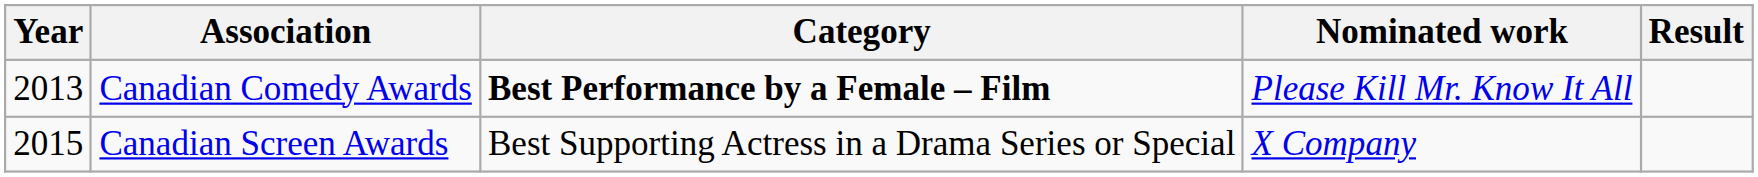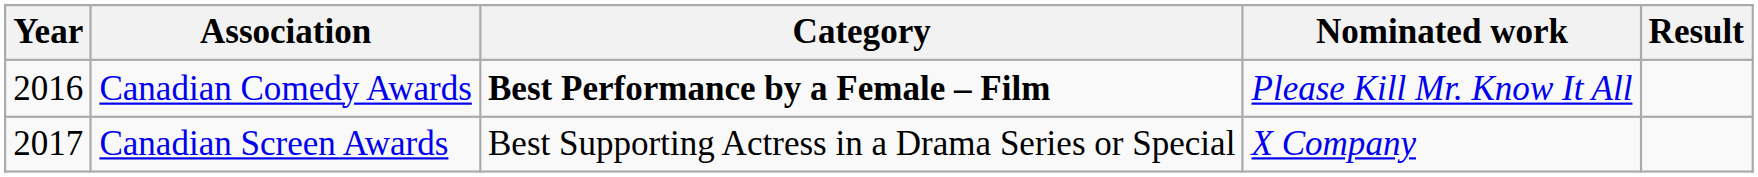Canadian Comedy Awards | Year: 2013 -> 2016
Canadian Screen Awards | Year: 2015 -> 2017
